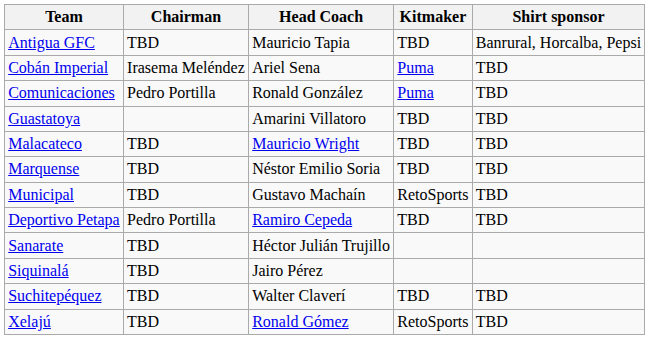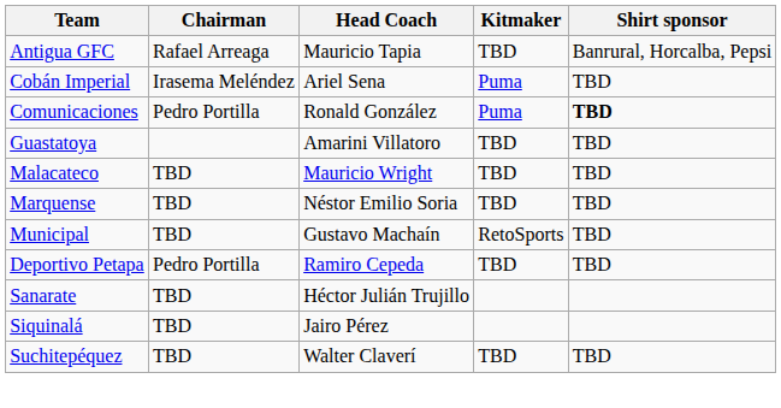Antigua GFC | Chairman: TBD -> Rafael Arreaga
Comunicaciones | Shirt sponsor: normal -> bold
- row: Xelajú | TBD | Ronald Gómez | RetoSports | TBD
